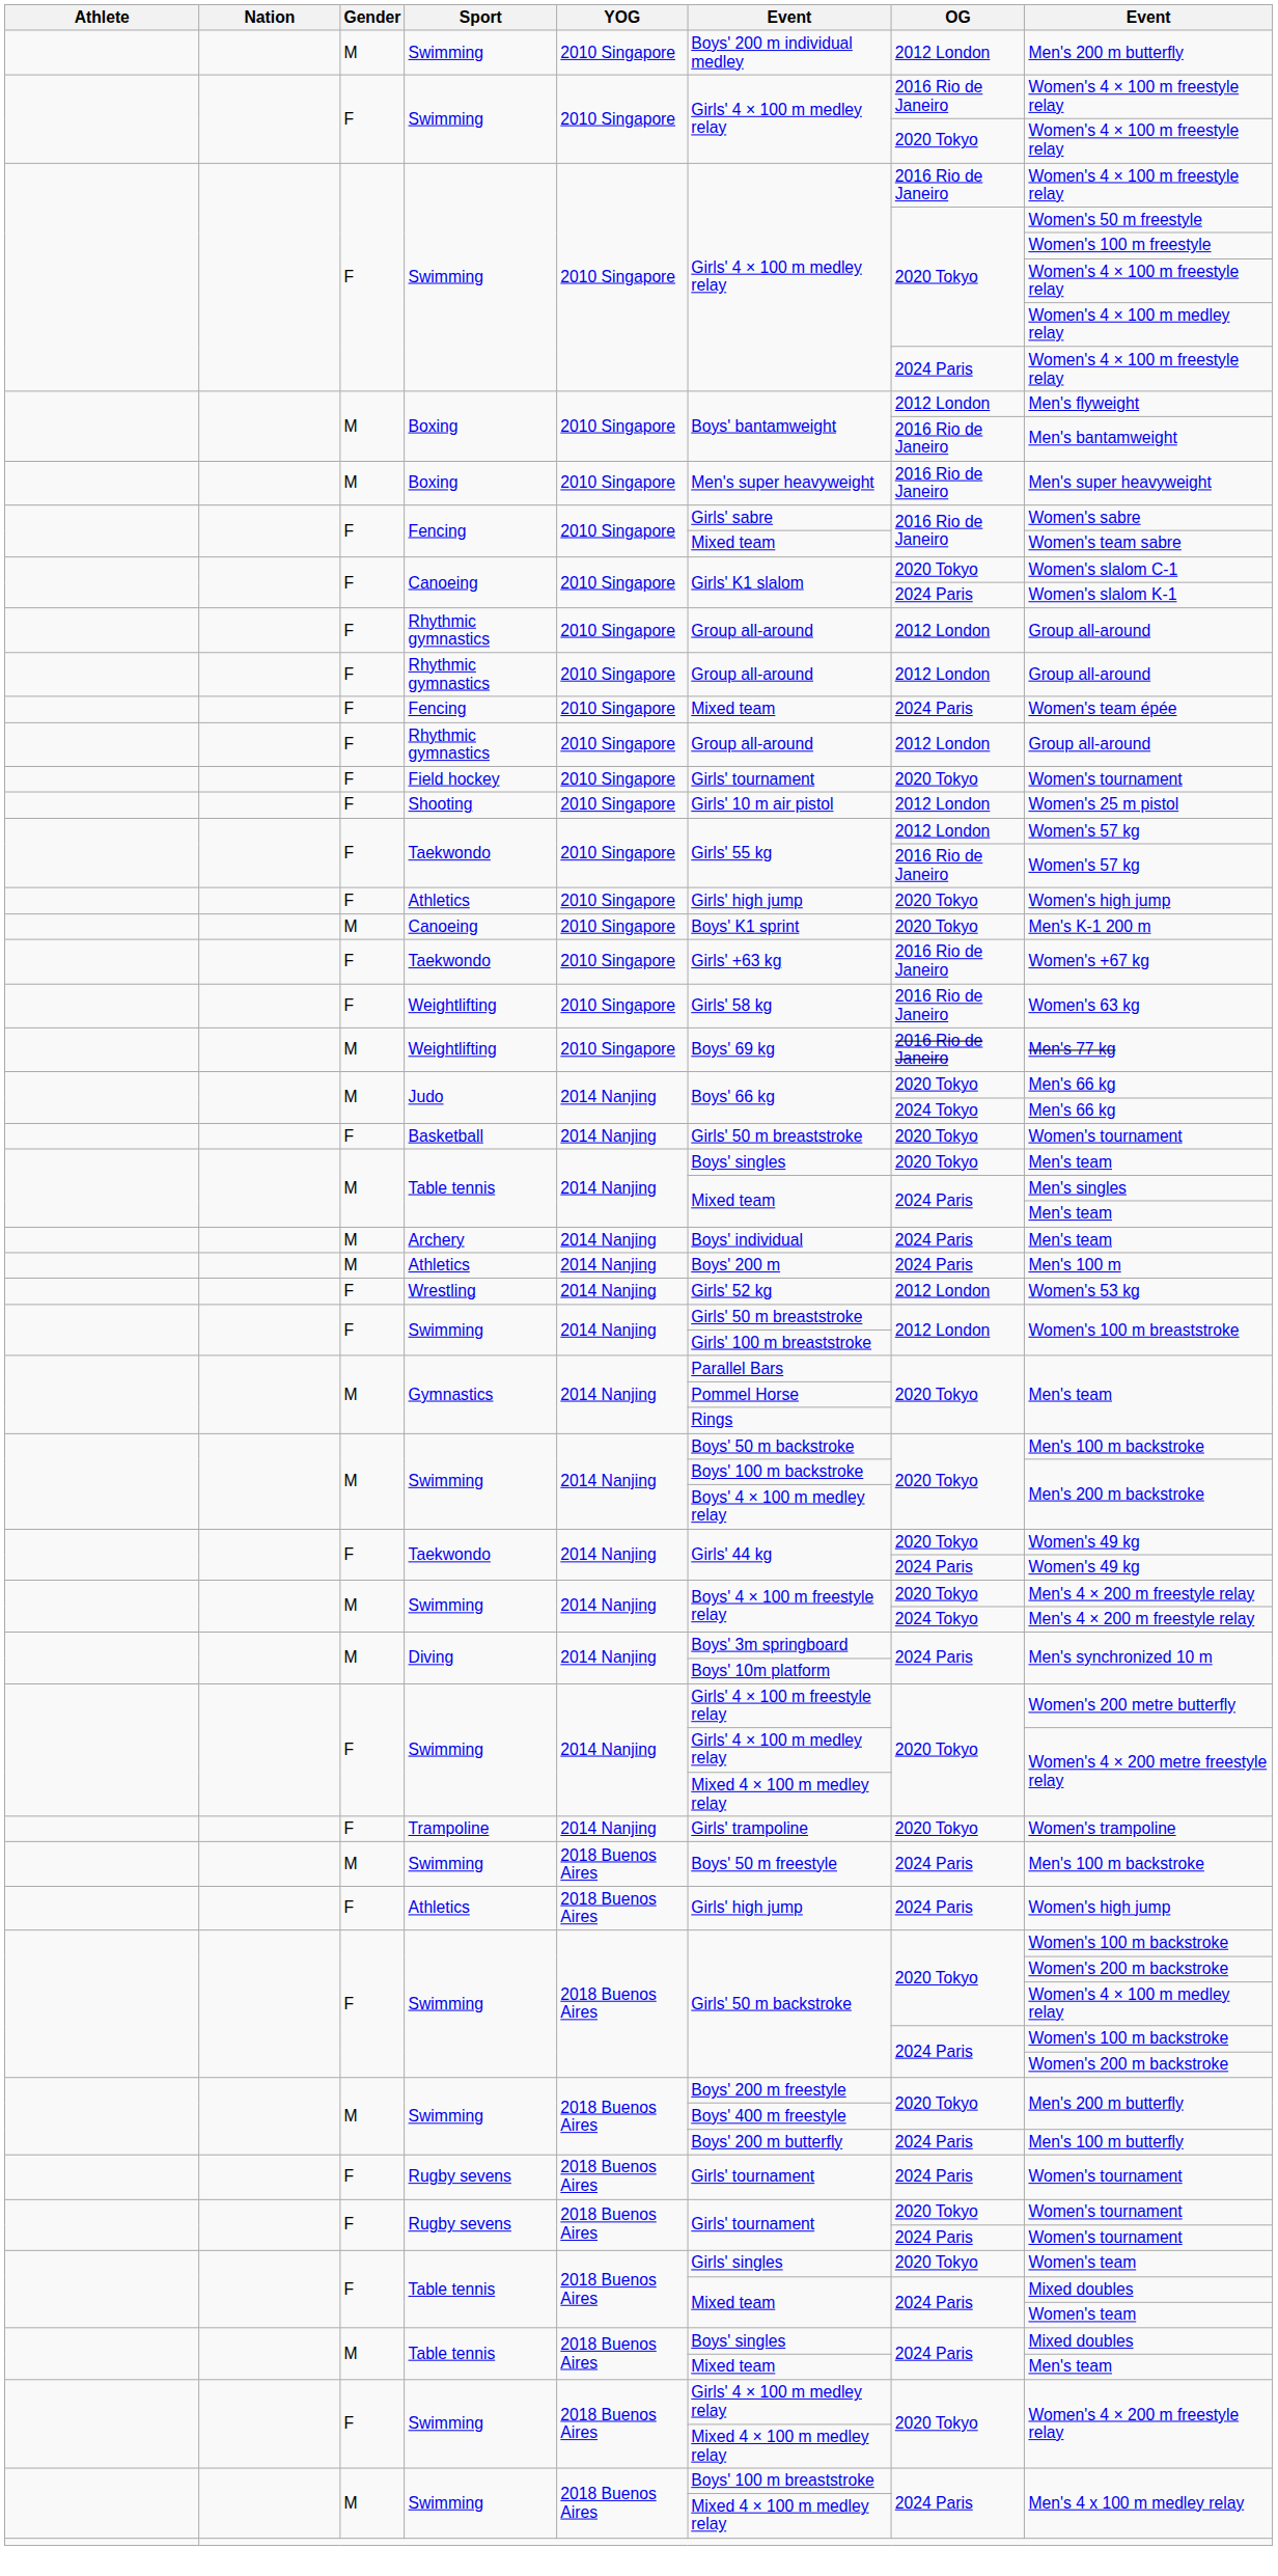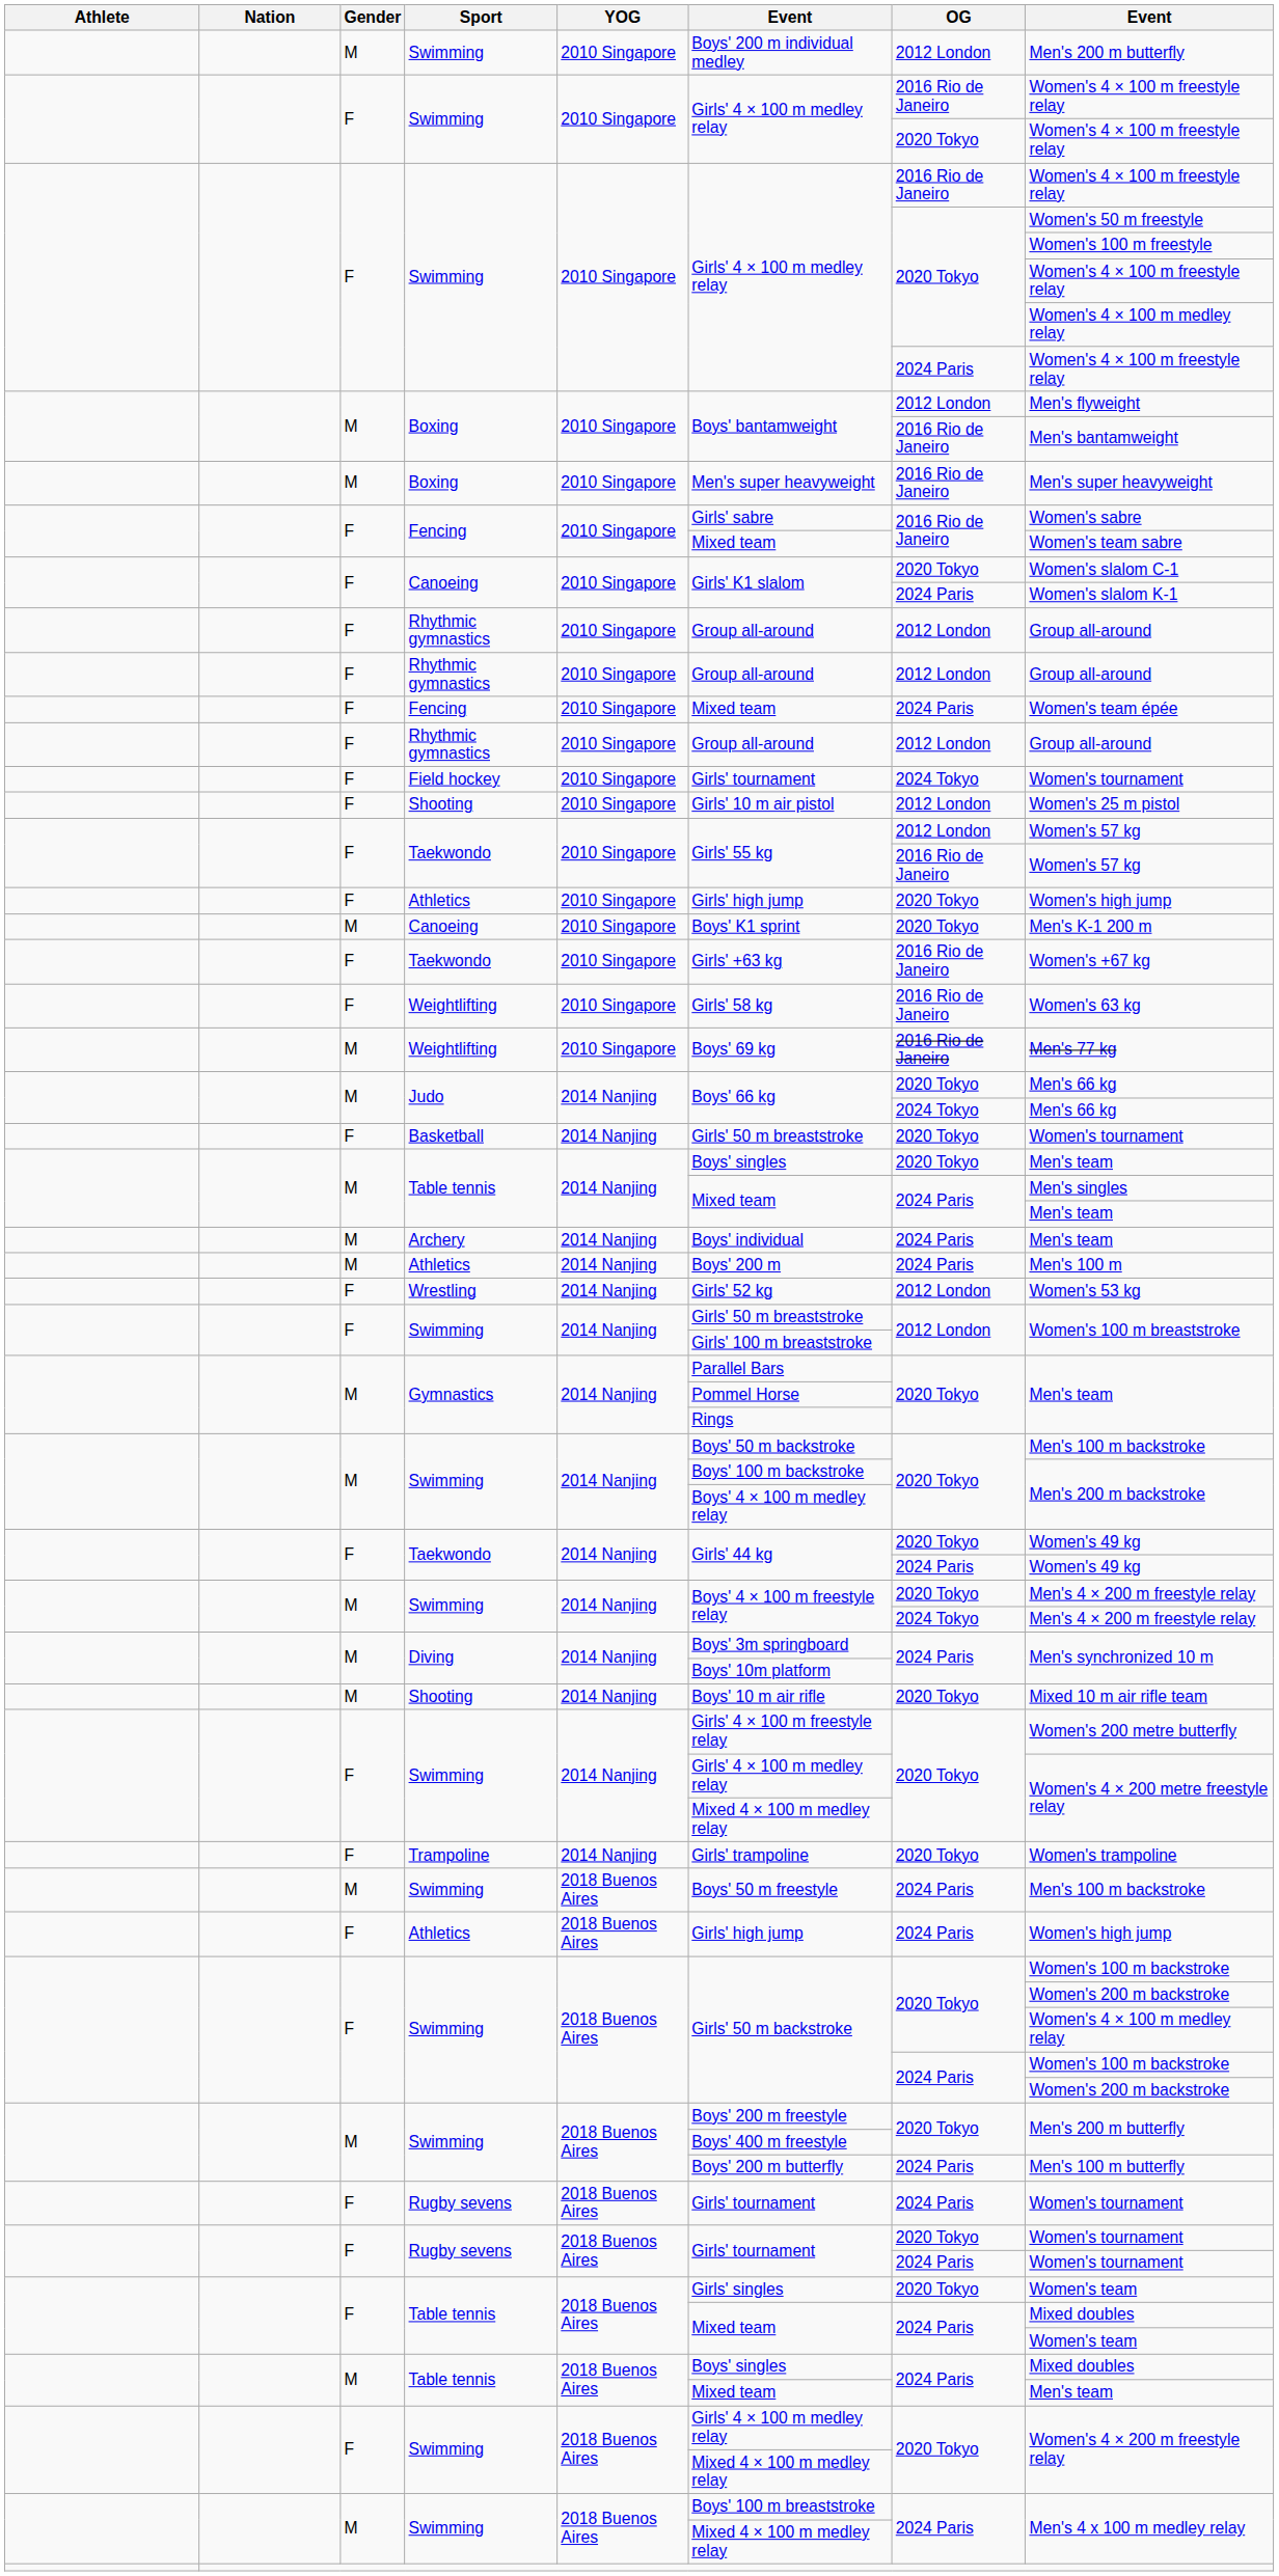Field hockey | OG: 2020 Tokyo -> 2024 Tokyo
+ row: M | Shooting | 2014 Nanjing | Boys' 10 m air rifle | 2020 Tokyo | Mixed 10 m air rifle team
